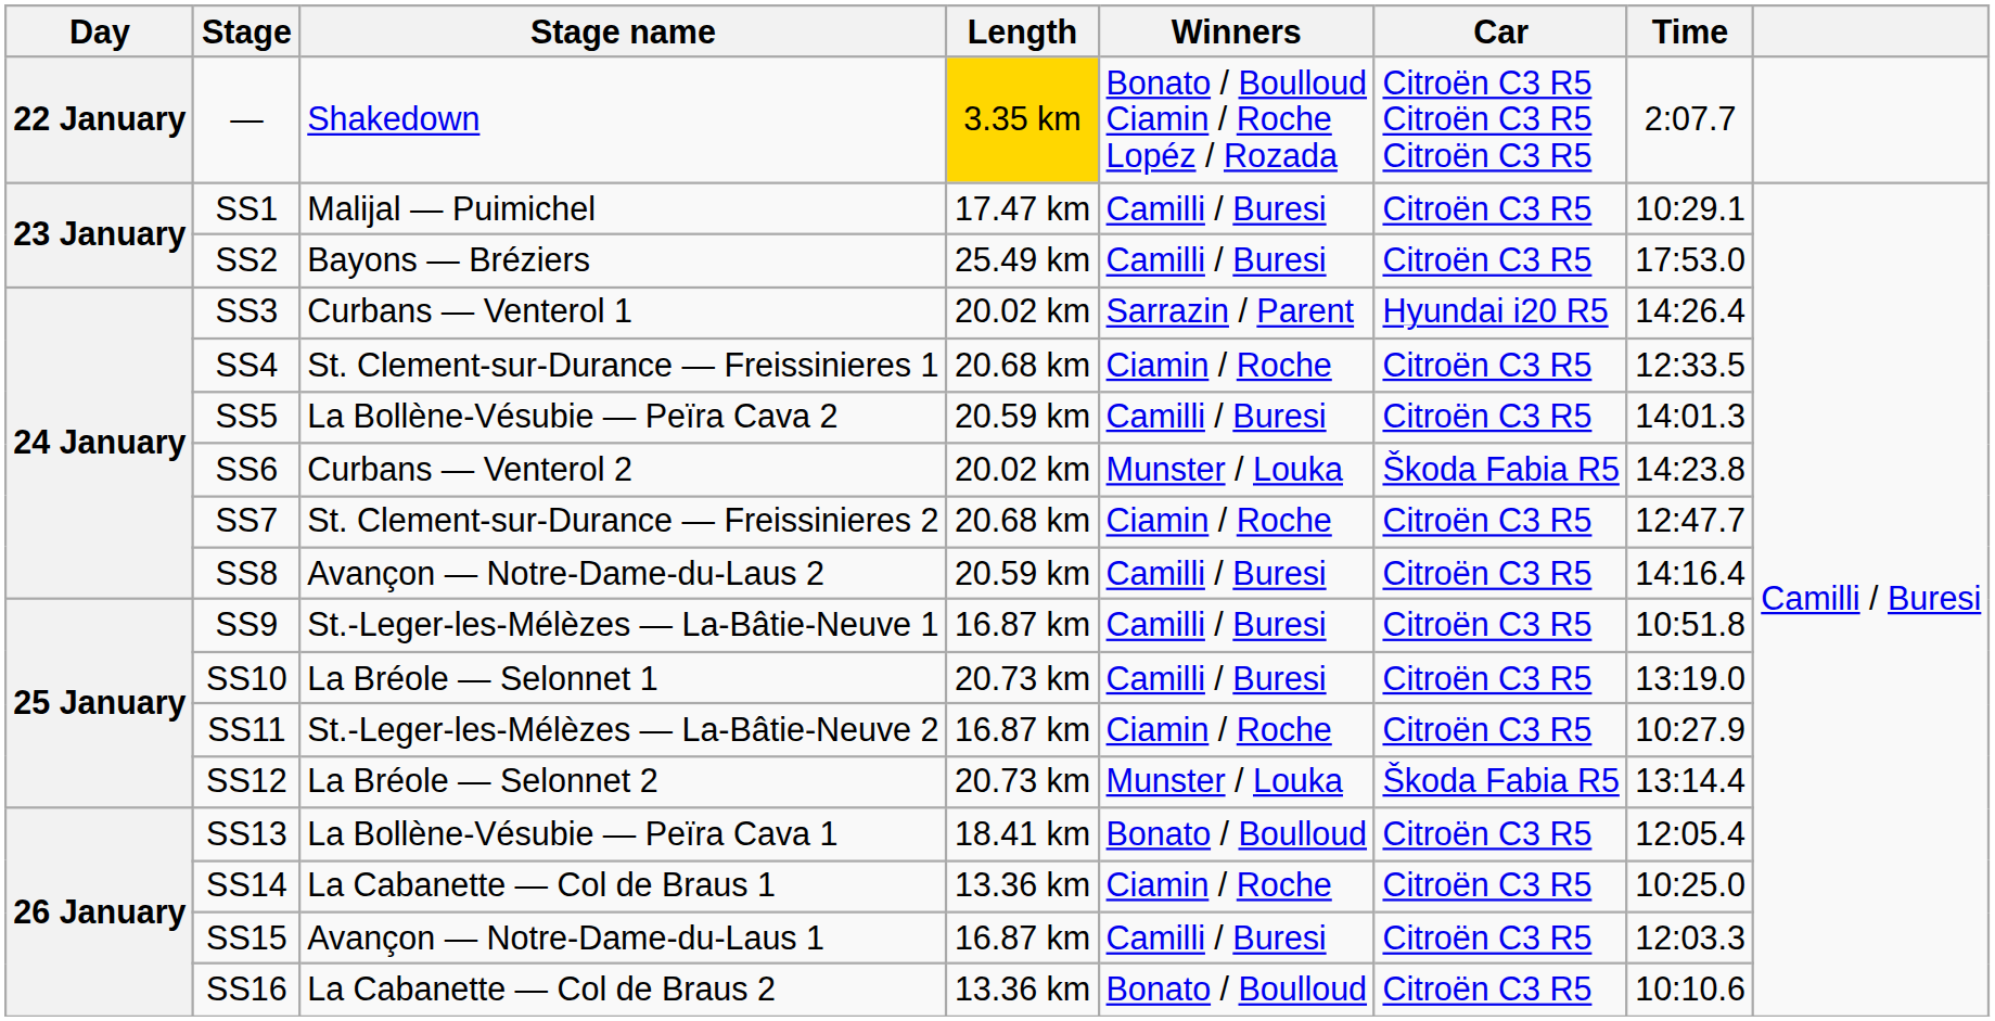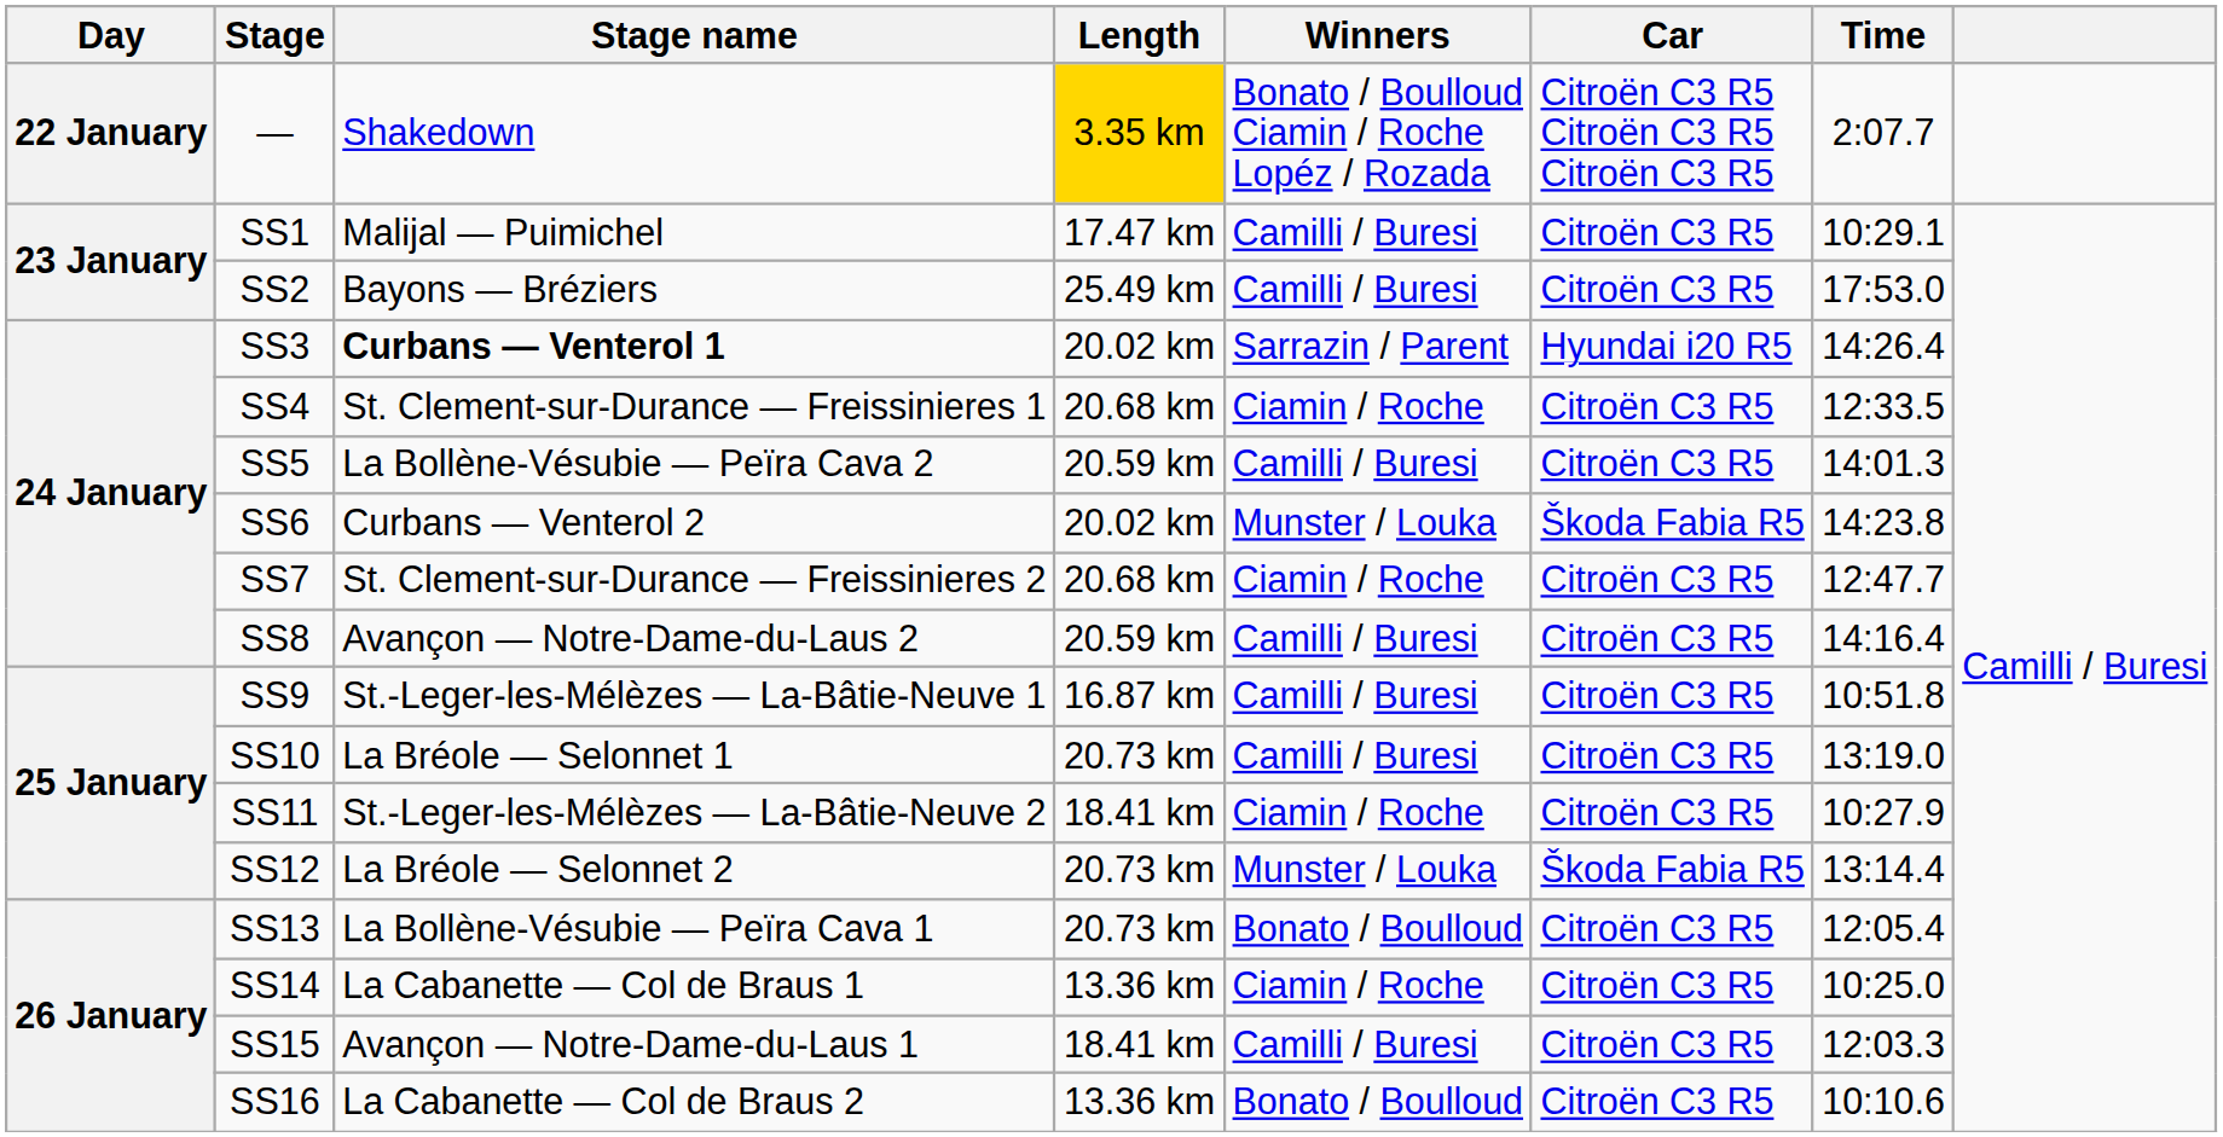SS3 | Stage name: normal -> bold
SS11 | Length: 16.87 km -> 18.41 km
SS13 | Length: 18.41 km -> 20.73 km
SS15 | Length: 16.87 km -> 18.41 km
